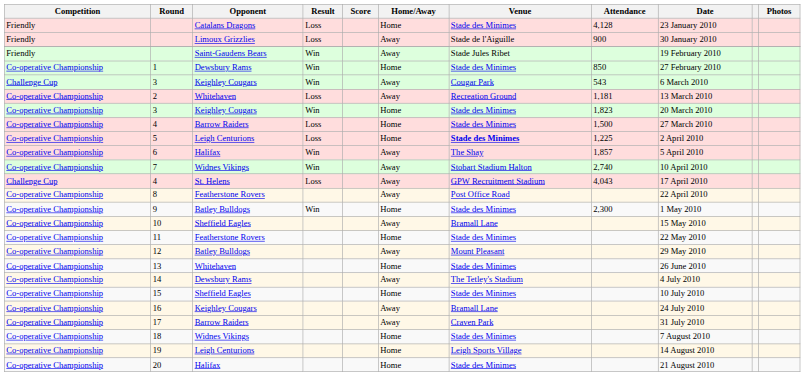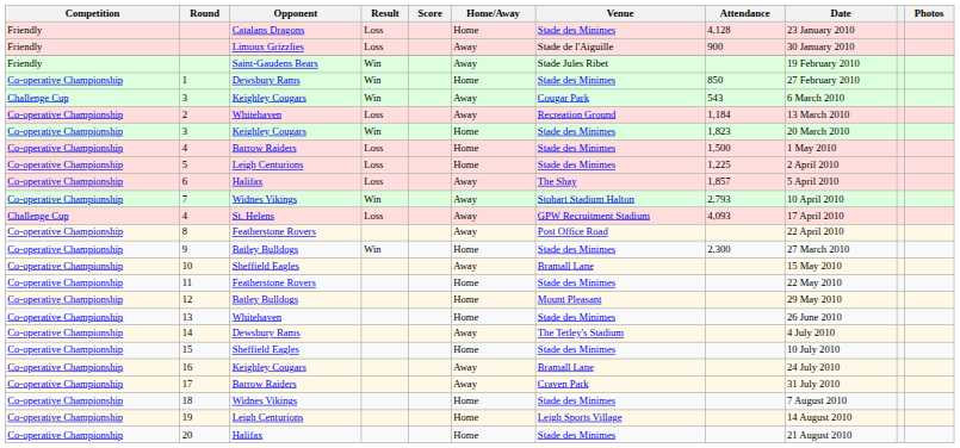2 | Attendance: 1,181 -> 1,184
4 / Barrow Raiders | Date: 27 March 2010 -> 1 May 2010
5 | Venue: bold -> normal
6 | Result: Win -> Loss
7 | Attendance: 2,740 -> 2,793
4 / St. Helens | Attendance: 4,043 -> 4,093
9 | Date: 1 May 2010 -> 27 March 2010
12 | Home/Away: Away -> Home
